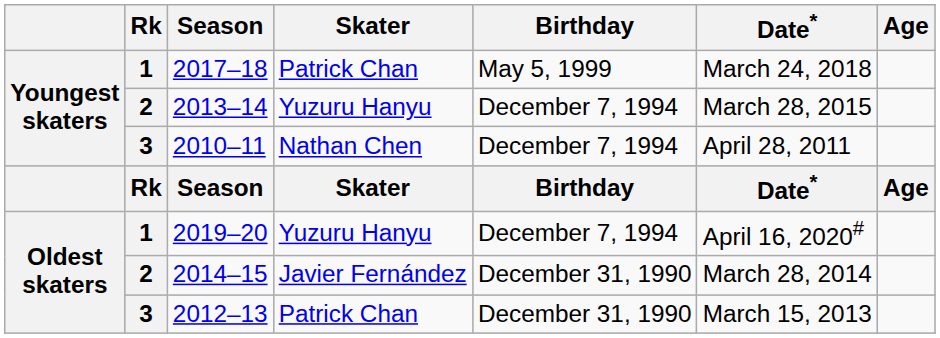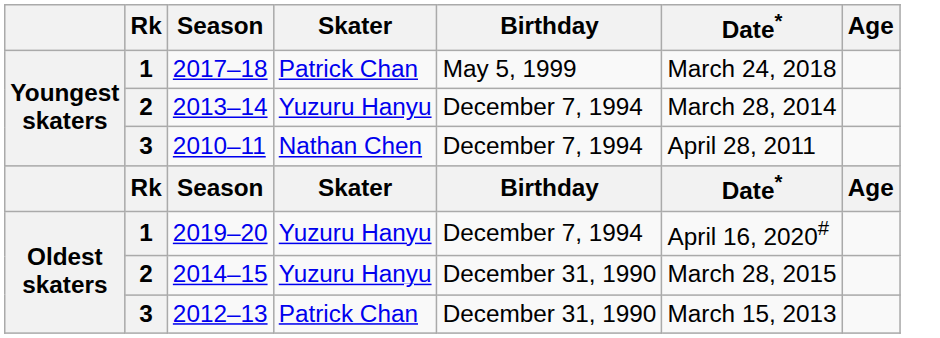2013–14 | Date*: March 28, 2015 -> March 28, 2014
2014–15 | Skater: Javier Fernández -> Yuzuru Hanyu
2014–15 | Date*: March 28, 2014 -> March 28, 2015
